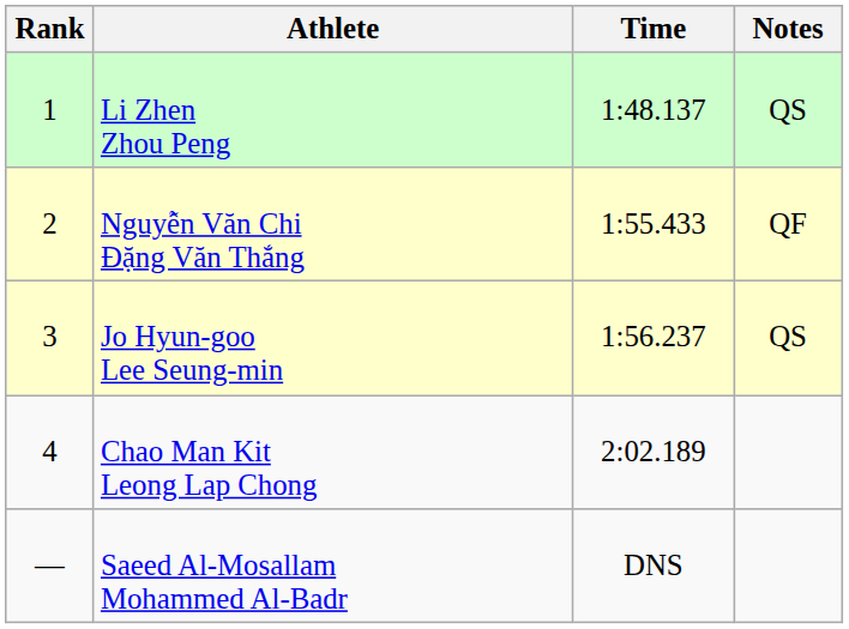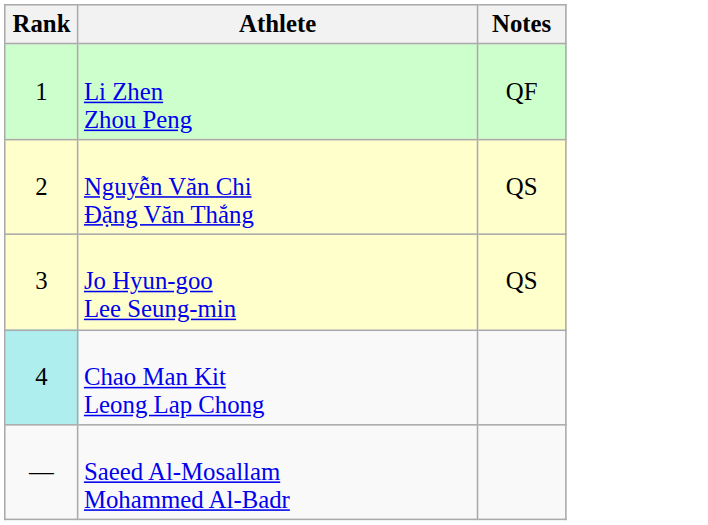- column: Time | 1:48.137 | 1:55.433 | 1:56.237 | 2:02.189 | DNS
Li Zhen Zhou Peng | Notes: QS -> QF
Nguyễn Văn Chi Đặng Văn Thắng | Notes: QF -> QS
Chao Man Kit Leong Lap Chong | Rank: no background -> paleturquoise background
